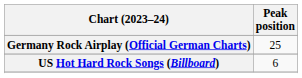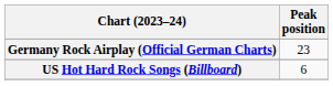Germany Rock Airplay (Official German Charts) | Peak position: 25 -> 23
